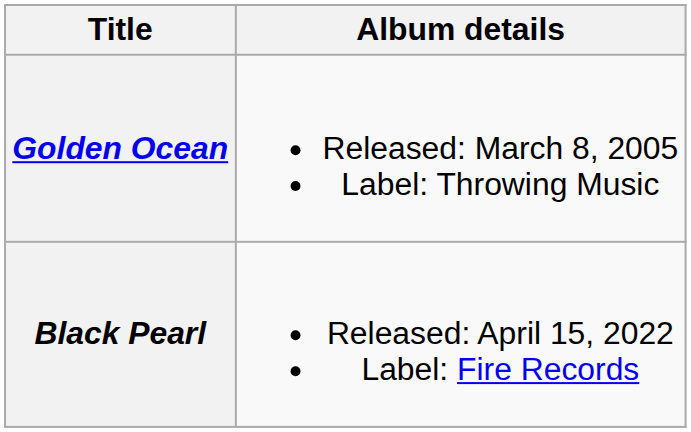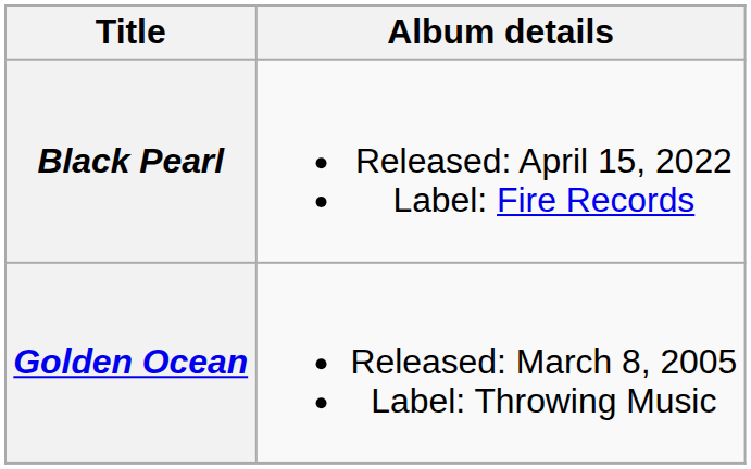rows swapped: Golden Ocean <-> Black Pearl
